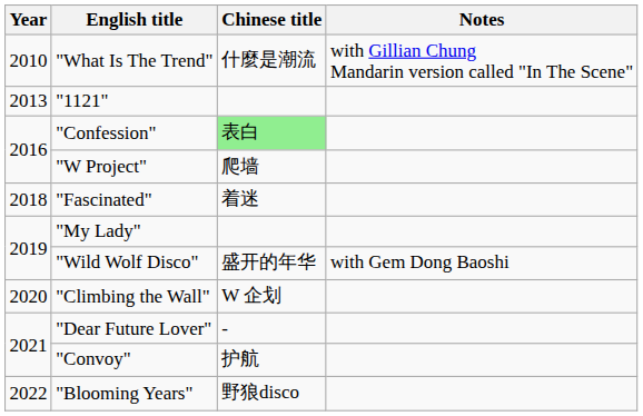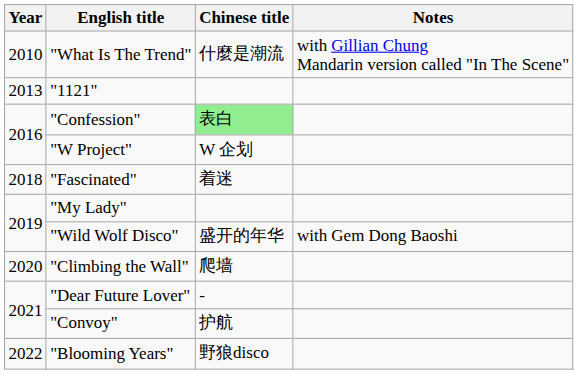"W Project" | Chinese title: 爬墙 -> W 企划
"Climbing the Wall" | Chinese title: W 企划 -> 爬墙
